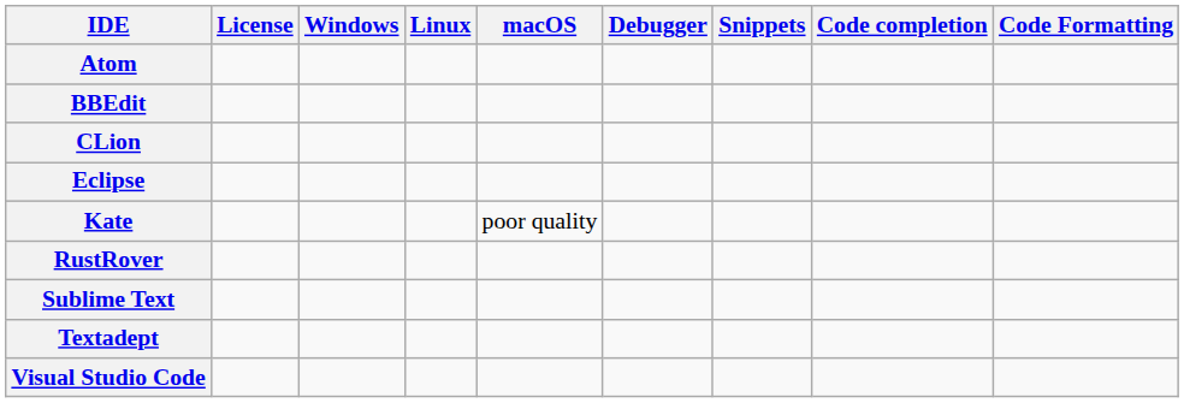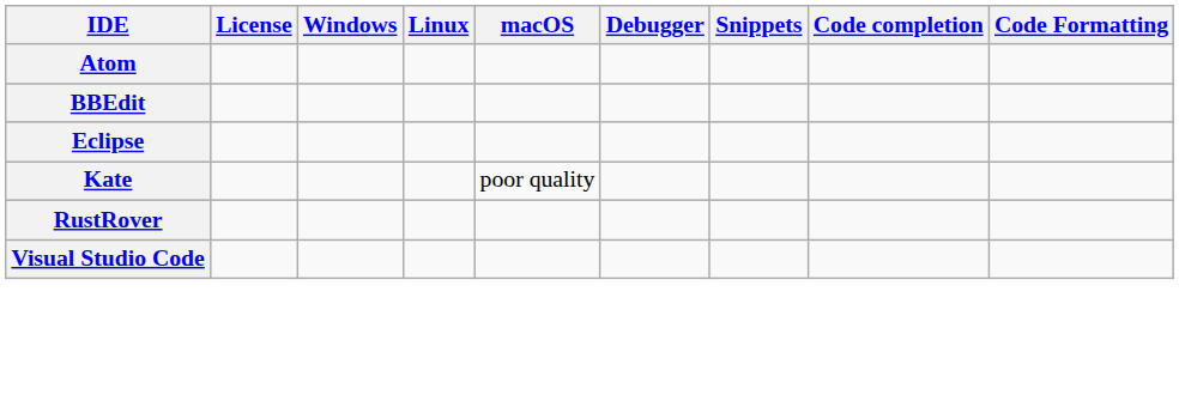- row: CLion
- row: Sublime Text
- row: Textadept
